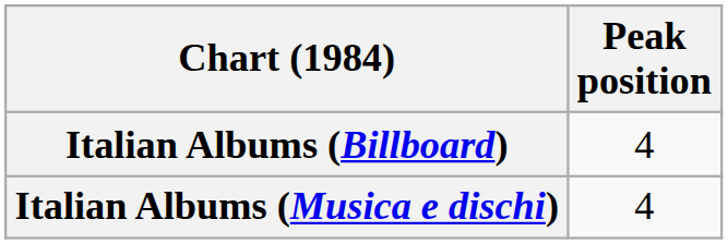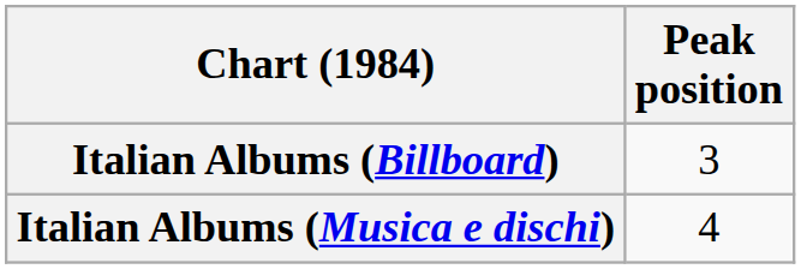Italian Albums (Billboard) | Peak position: 4 -> 3
